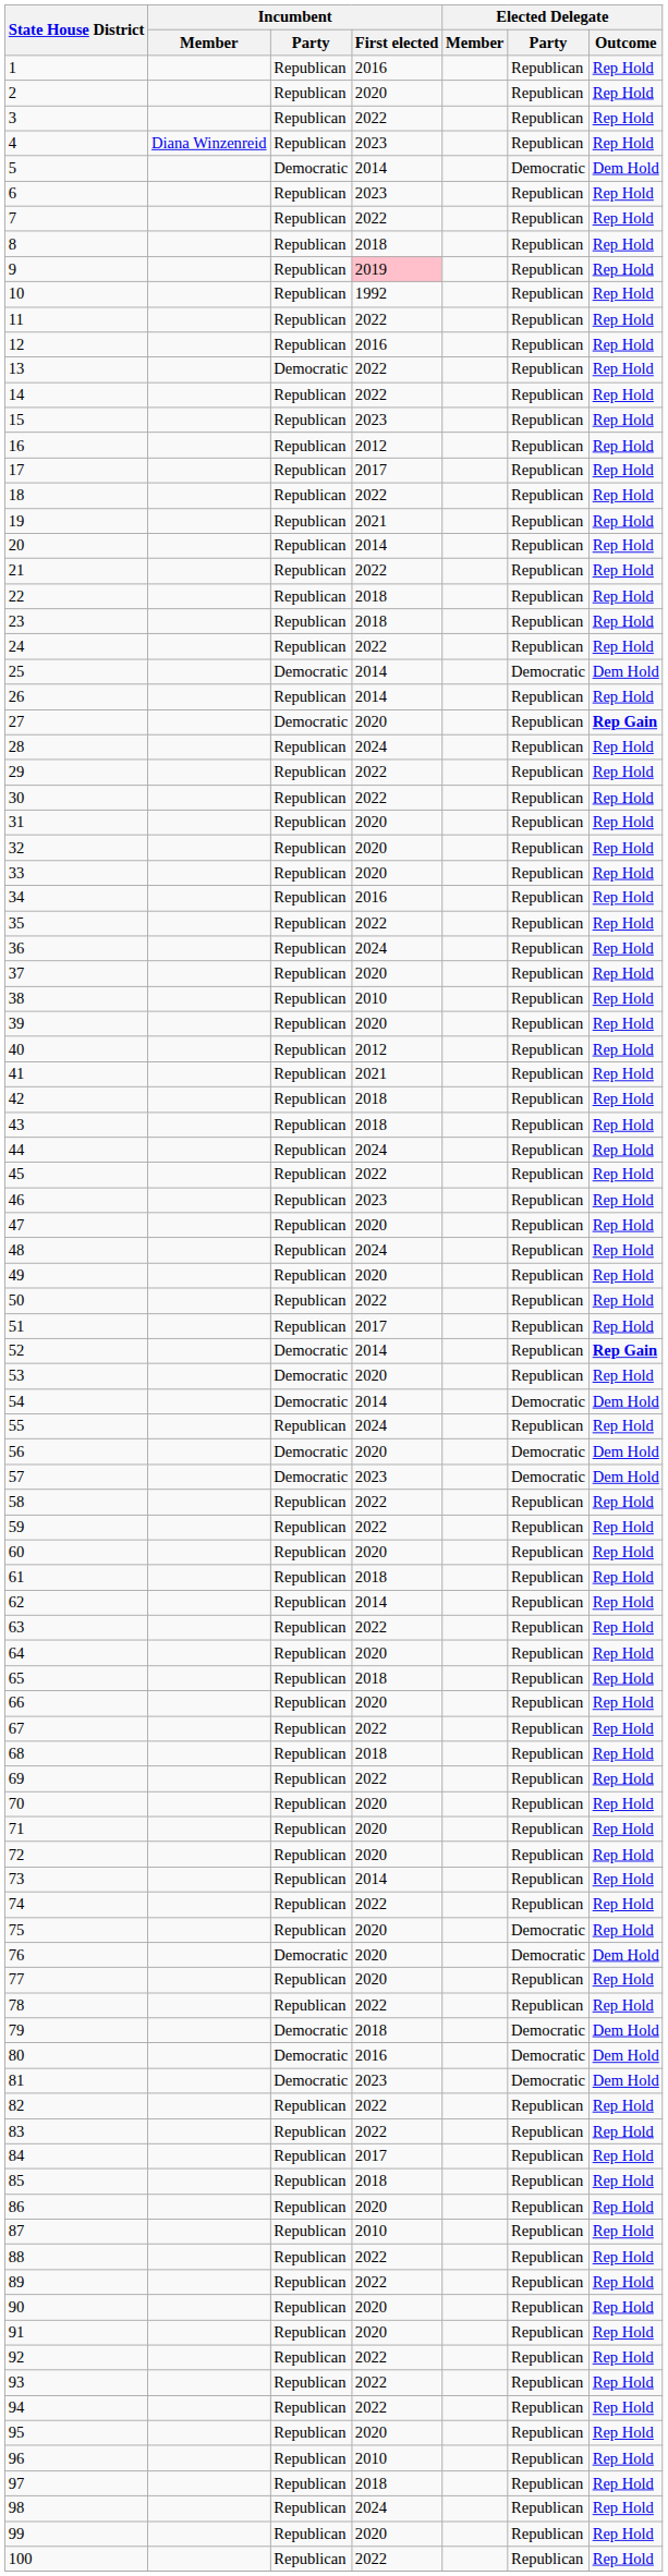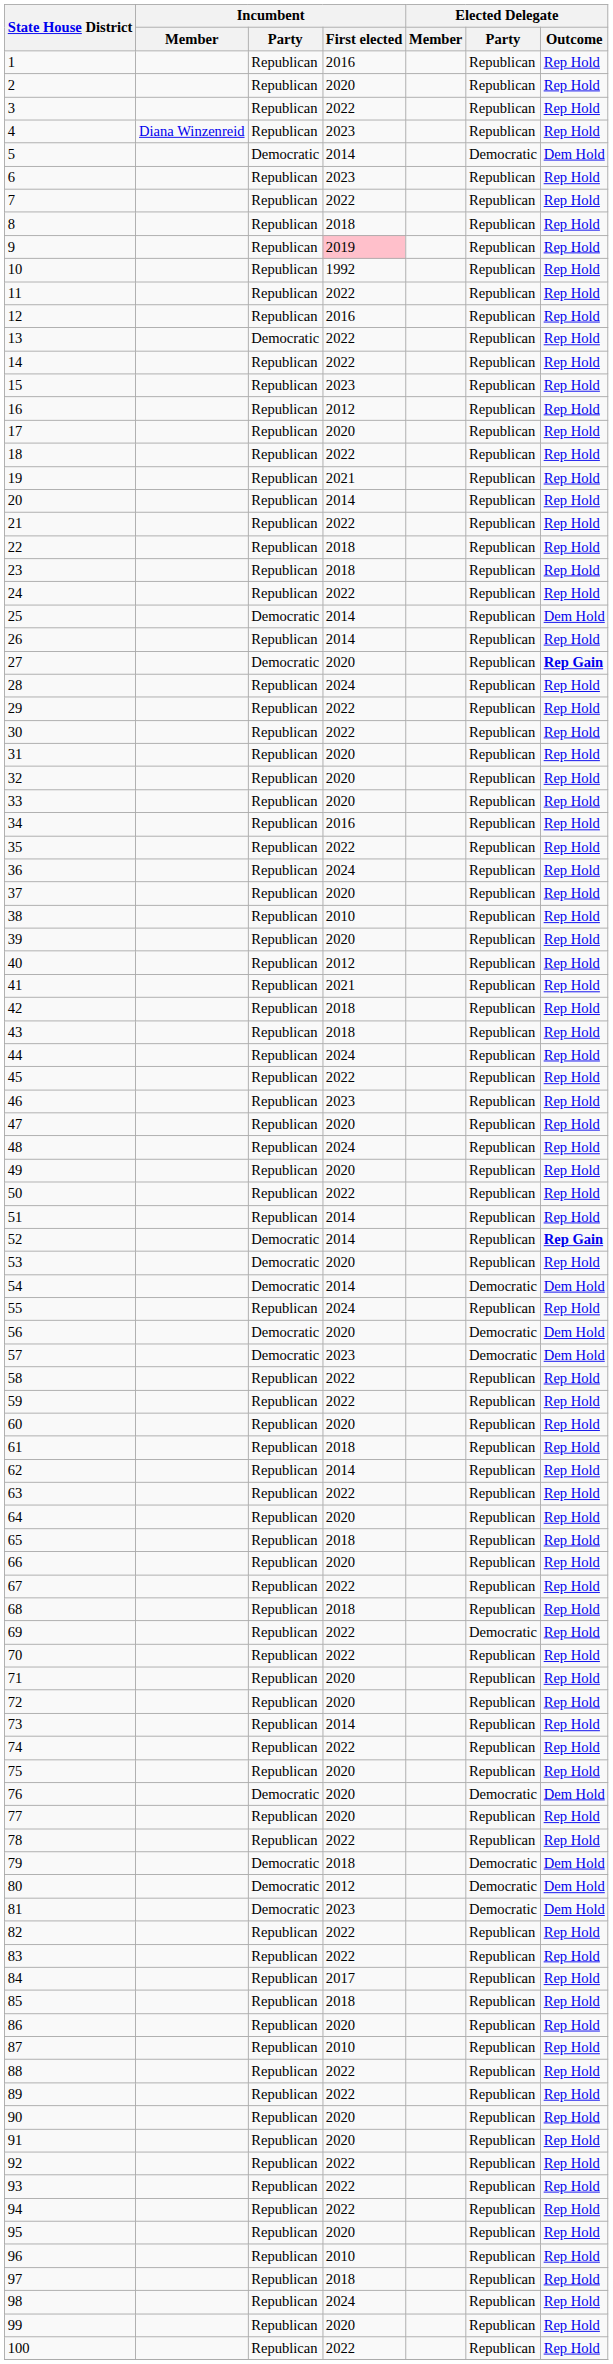17 | Incumbent / First elected: 2017 -> 2020
25 | Elected Delegate / Party: Democratic -> Republican
51 | Incumbent / First elected: 2017 -> 2014
69 | Elected Delegate / Party: Republican -> Democratic
70 | Incumbent / First elected: 2020 -> 2022
75 | Elected Delegate / Party: Democratic -> Republican
80 | Incumbent / First elected: 2016 -> 2012
